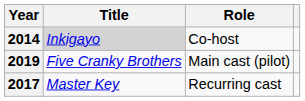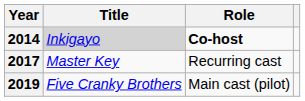2014 | Role: normal -> bold
rows swapped: 2017 <-> 2019
